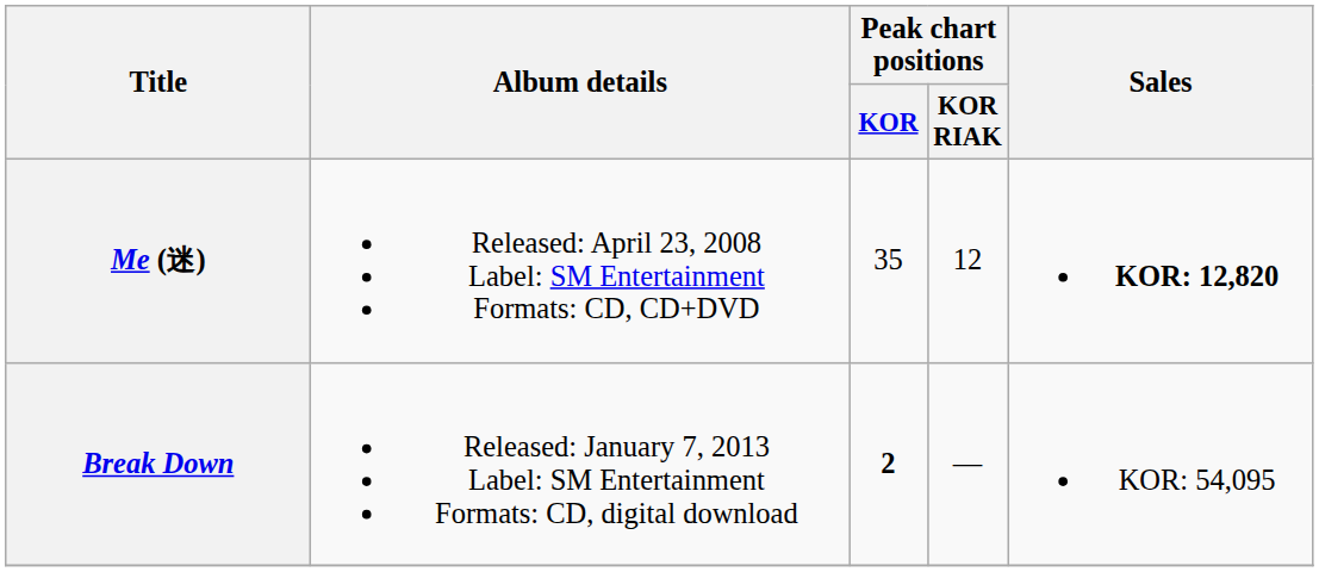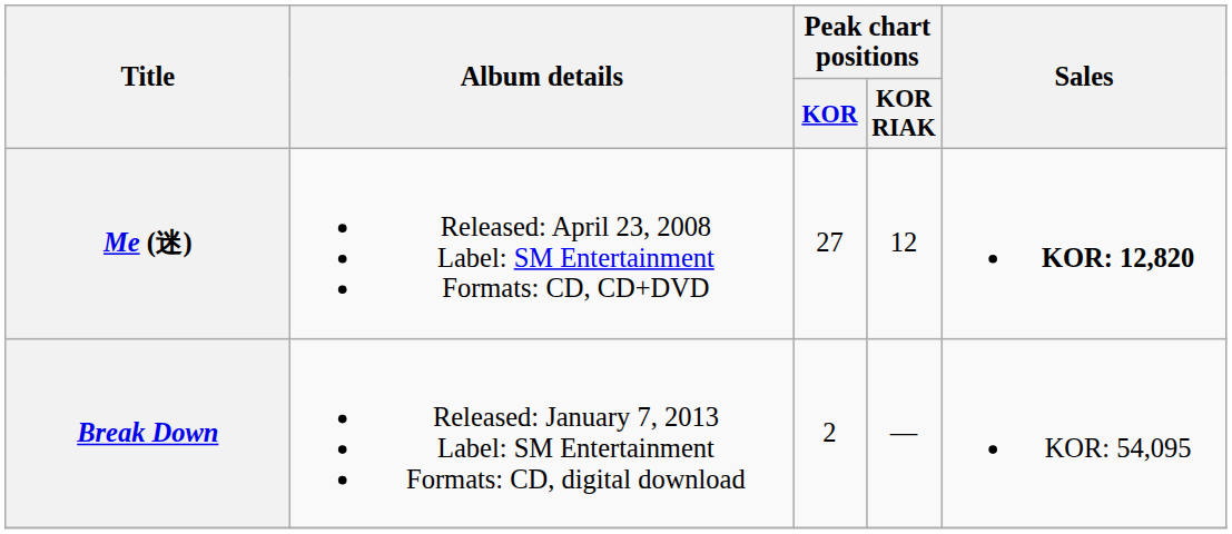Me (迷) | Peak chart positions / KOR: 35 -> 27
Break Down | Peak chart positions / KOR: bold -> normal
